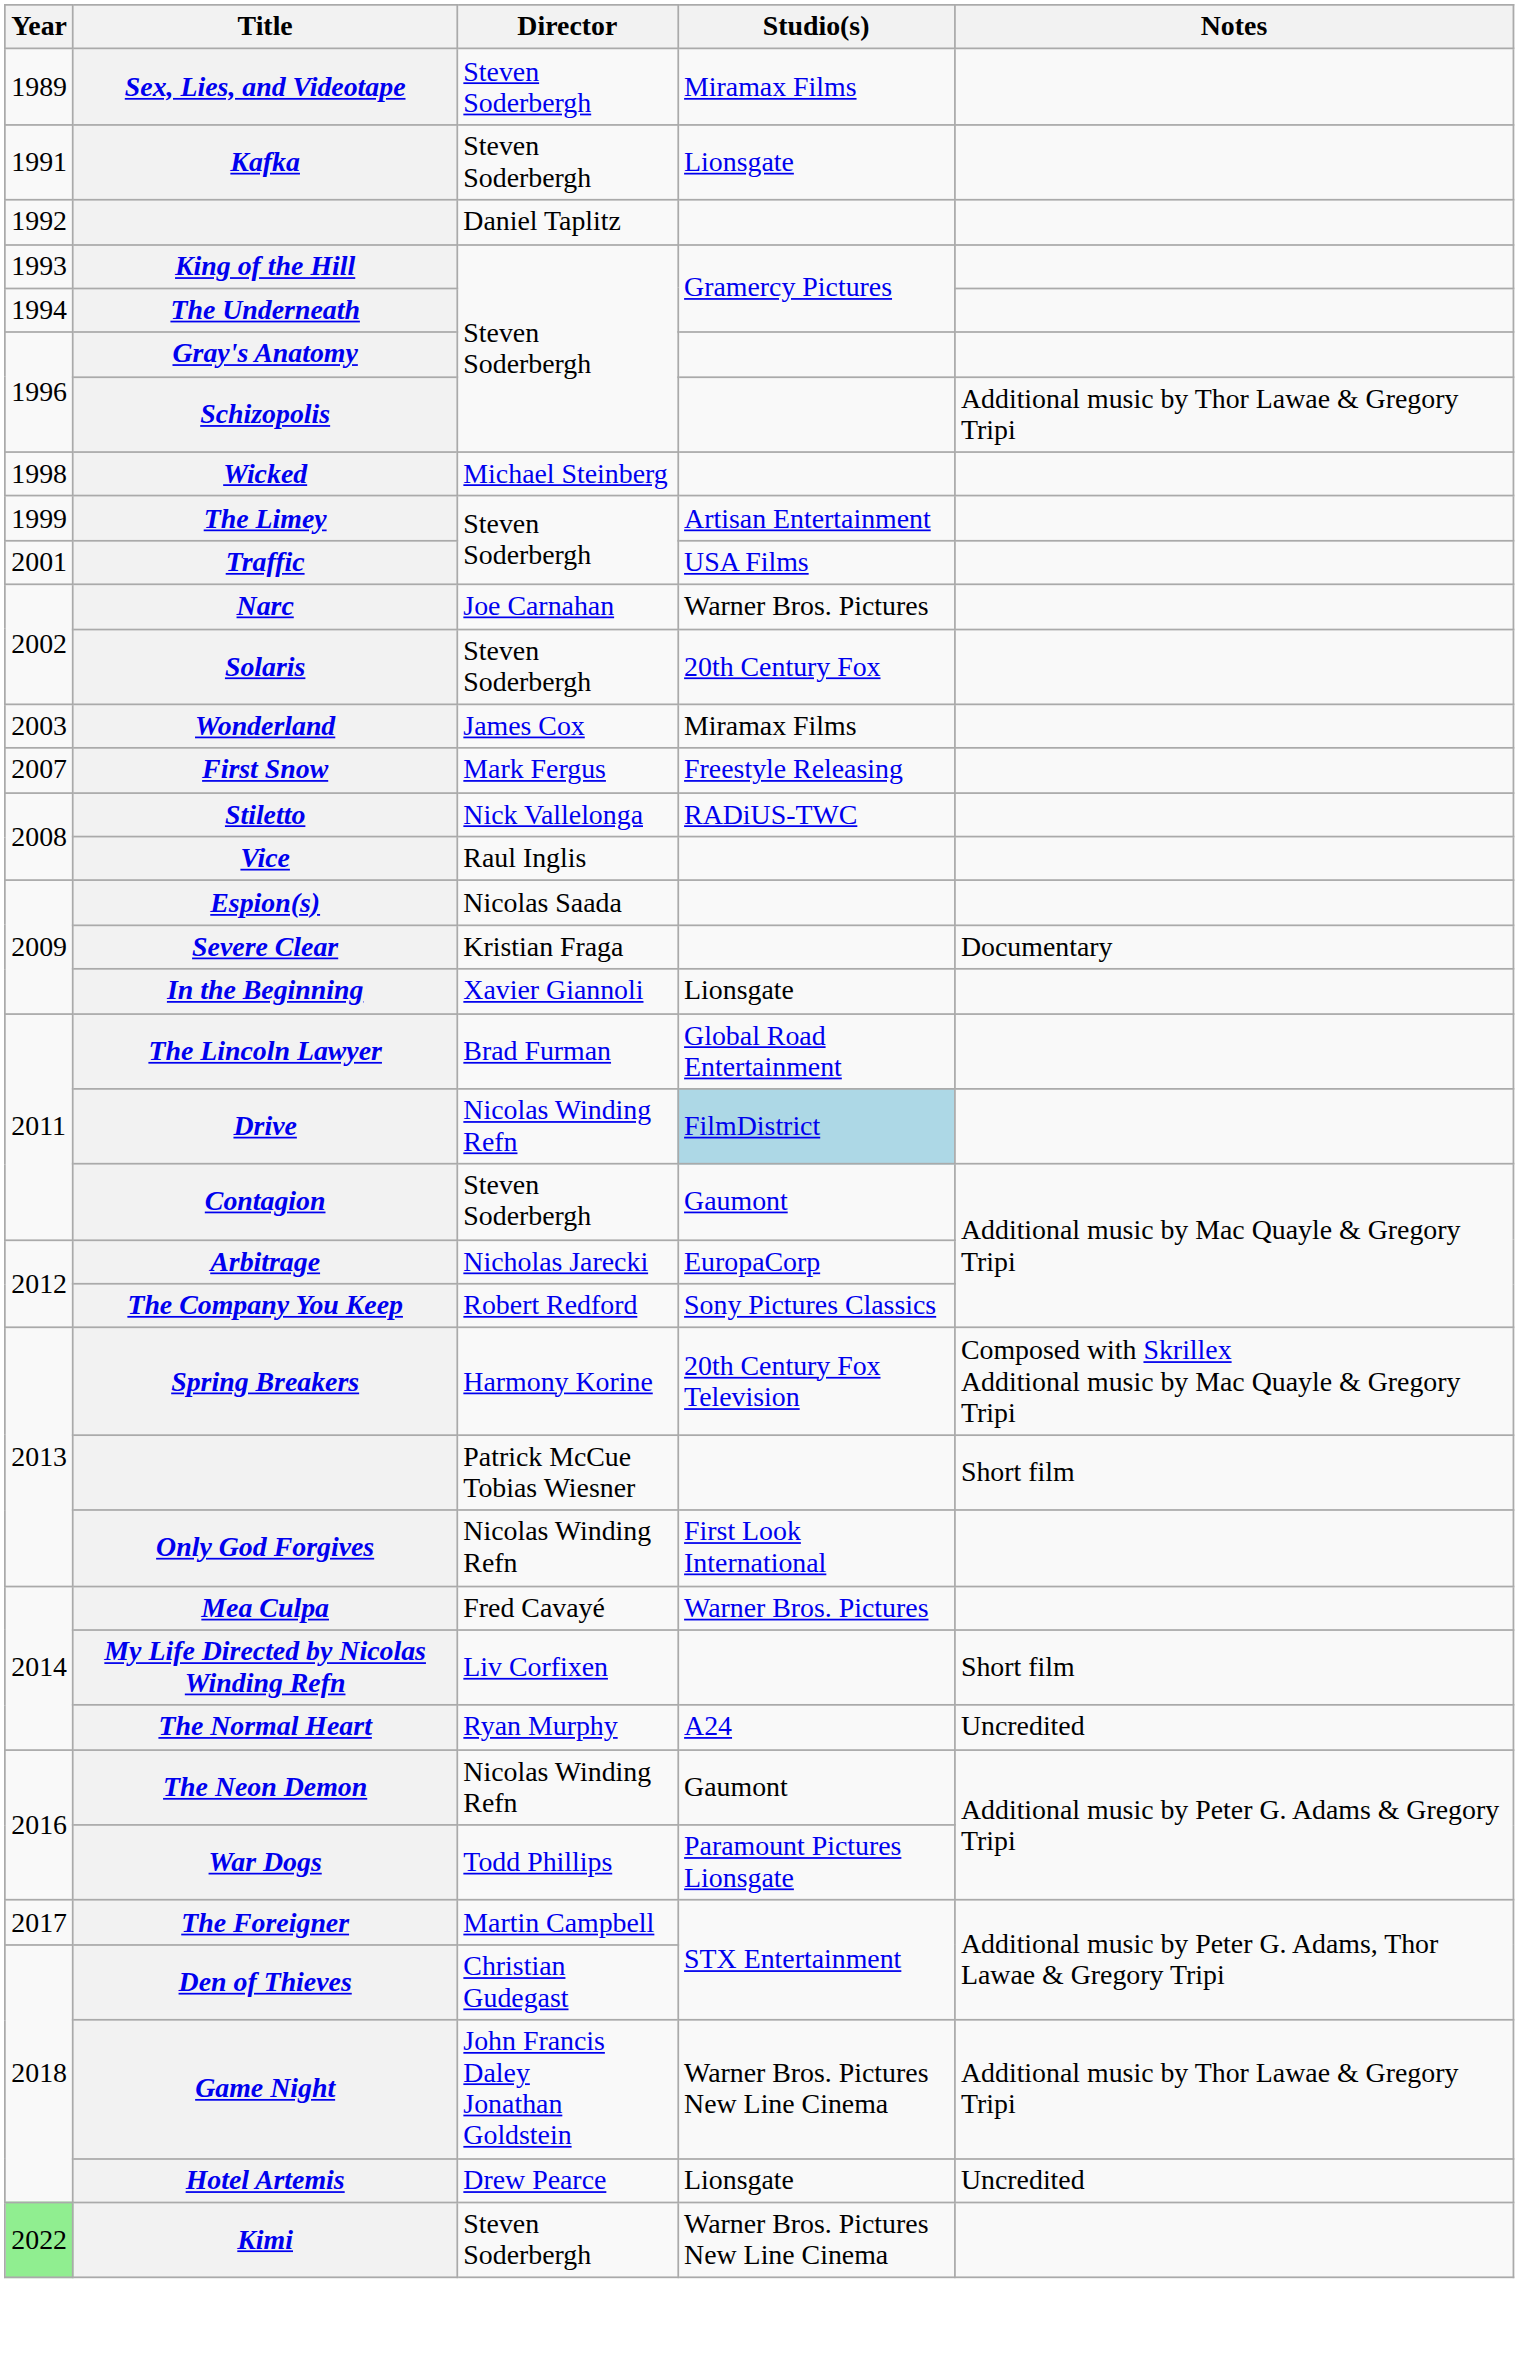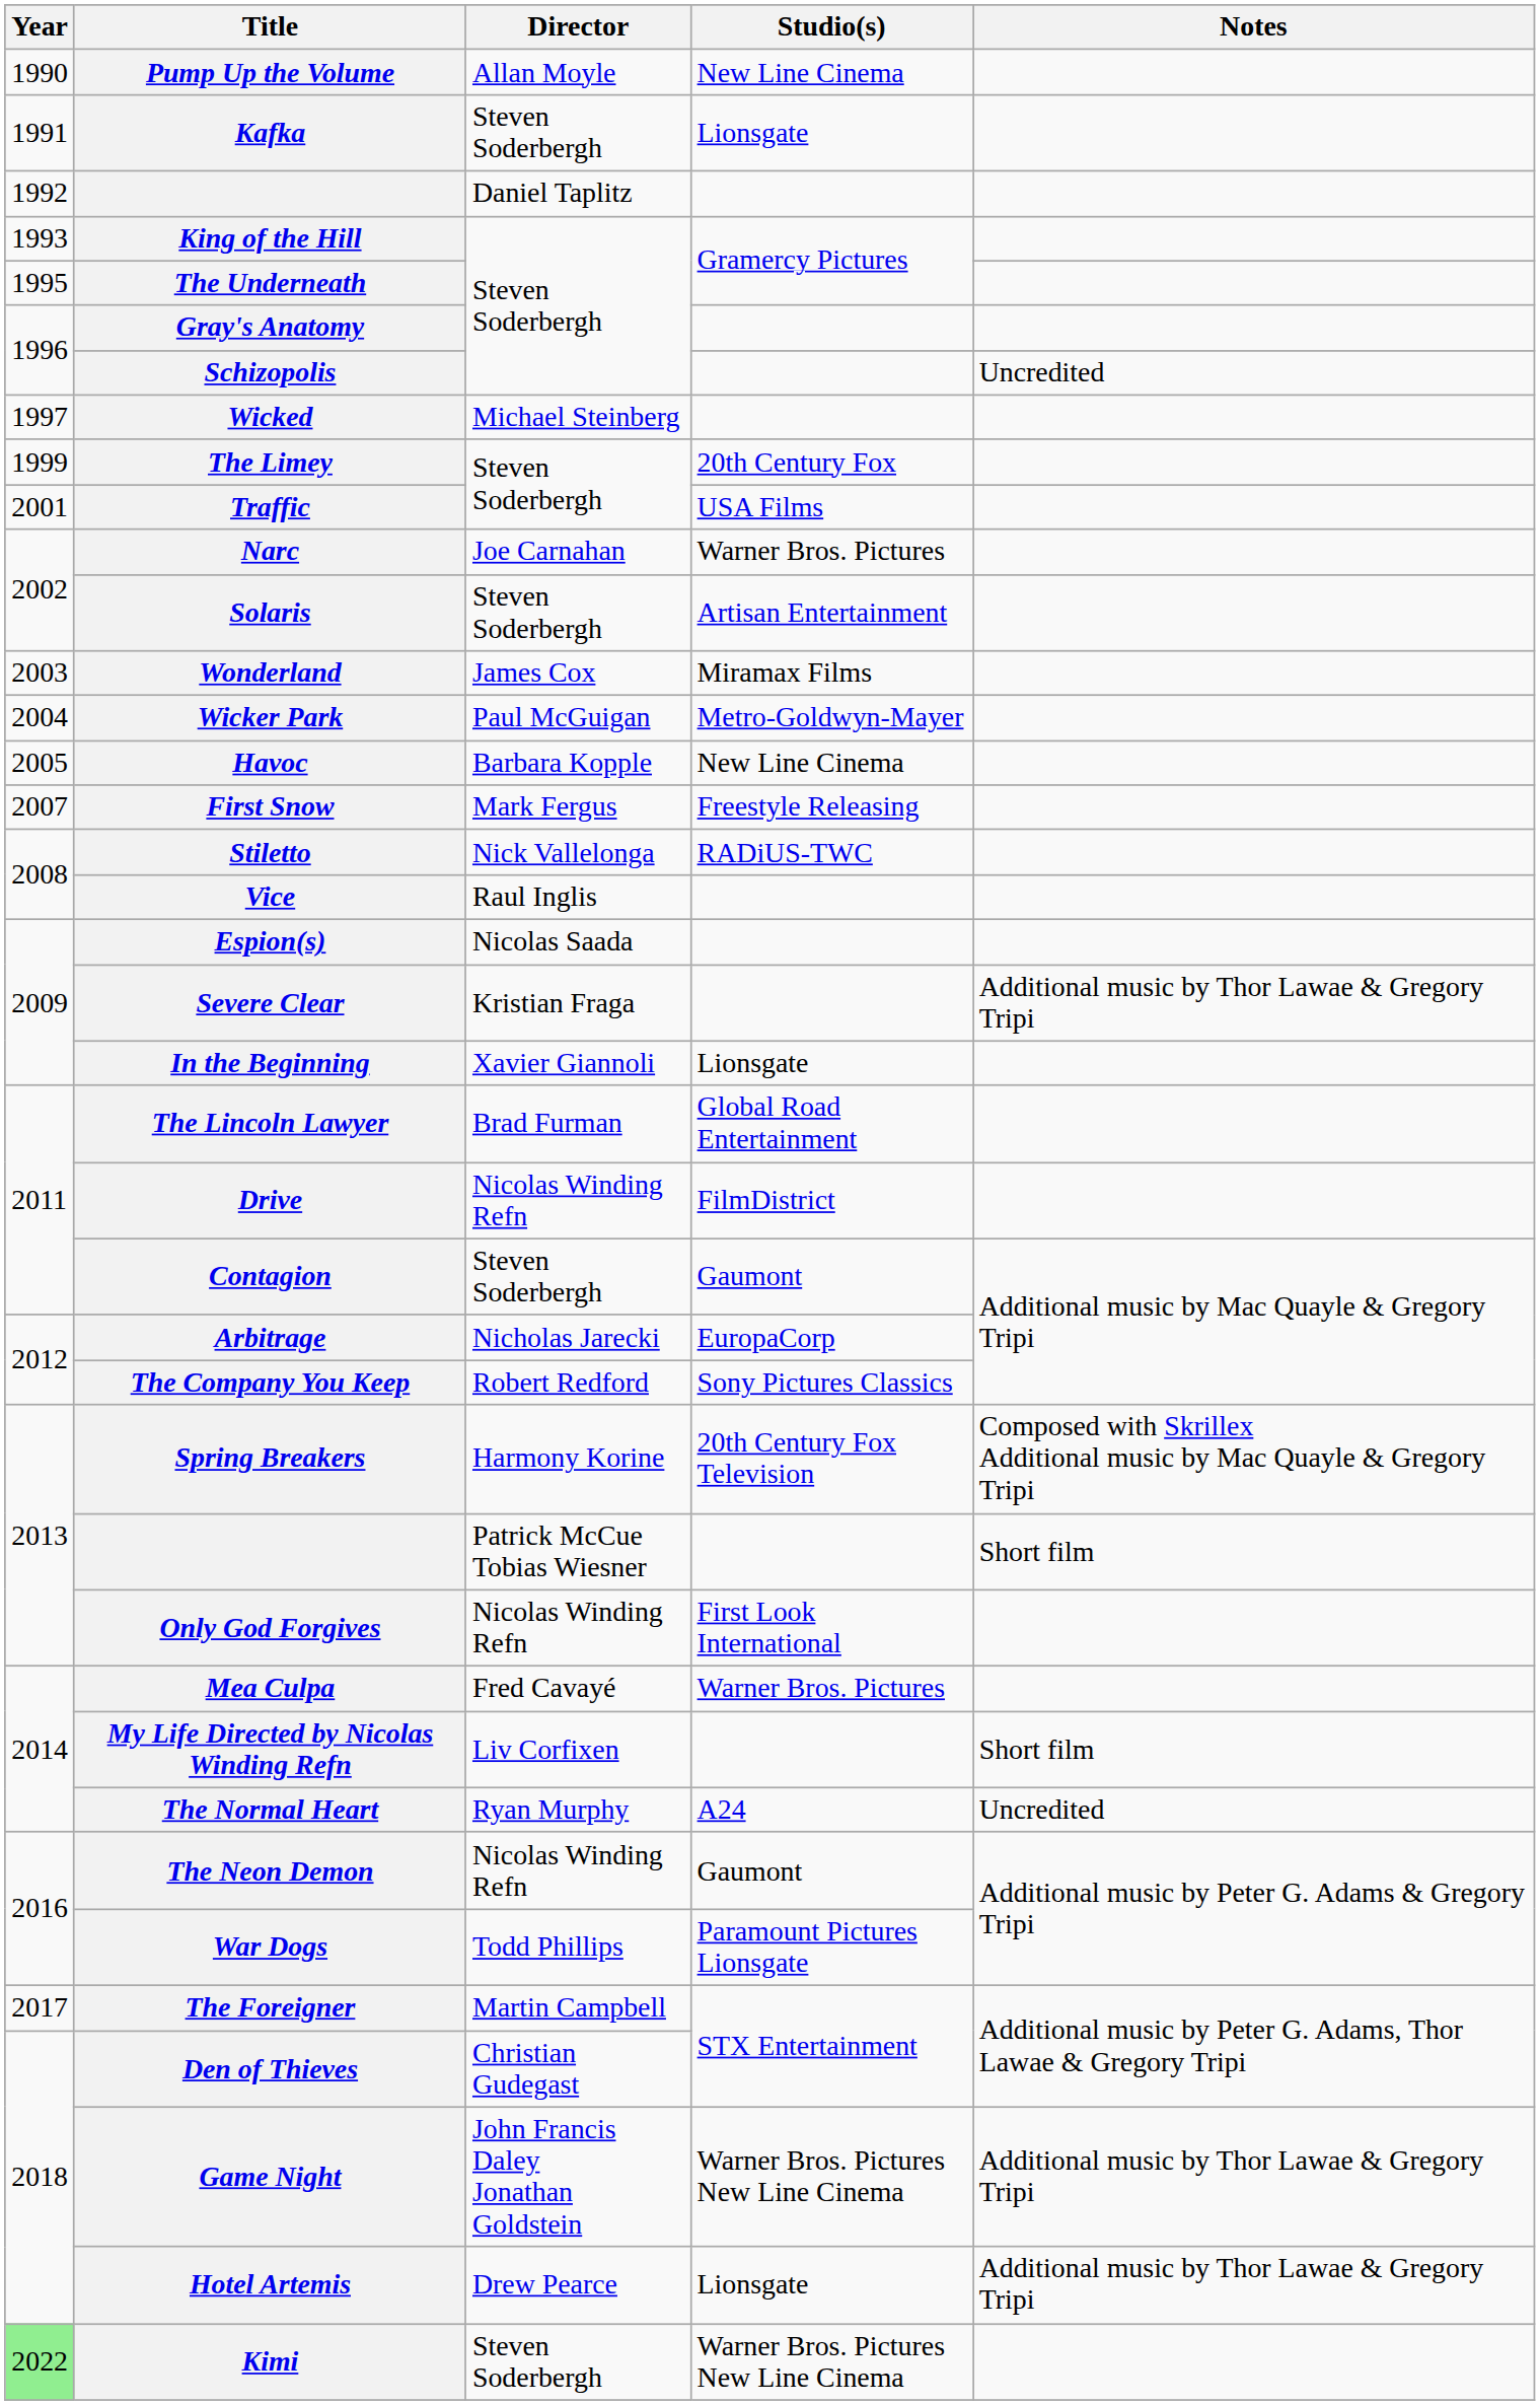- row: 1989 | Sex, Lies, and Videotape | Steven Soderbergh | Miramax Films
+ row: 1990 | Pump Up the Volume | Allan Moyle | New Line Cinema
The Underneath | Year: 1994 -> 1995
Schizopolis | Notes: Additional music by Thor Lawae & Gregory Tripi -> Uncredited
Wicked | Year: 1998 -> 1997
The Limey | Studio(s): Artisan Entertainment -> 20th Century Fox
Solaris | Studio(s): 20th Century Fox -> Artisan Entertainment
+ row: 2004 | Wicker Park | Paul McGuigan | Metro-Goldwyn-Mayer
+ row: 2005 | Havoc | Barbara Kopple | New Line Cinema
Severe Clear | Notes: Documentary -> Additional music by Thor Lawae & Gregory Tripi
Drive | Studio(s): lightblue background -> no background
Hotel Artemis | Notes: Uncredited -> Additional music by Thor Lawae & Gregory Tripi
